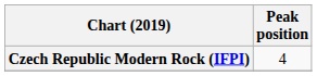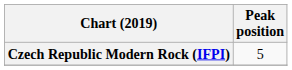Czech Republic Modern Rock (IFPI) | Peak position: 4 -> 5
